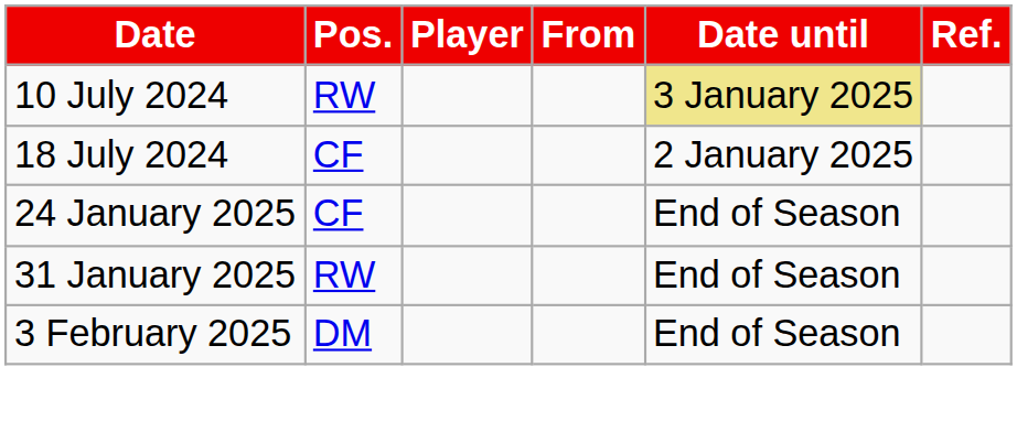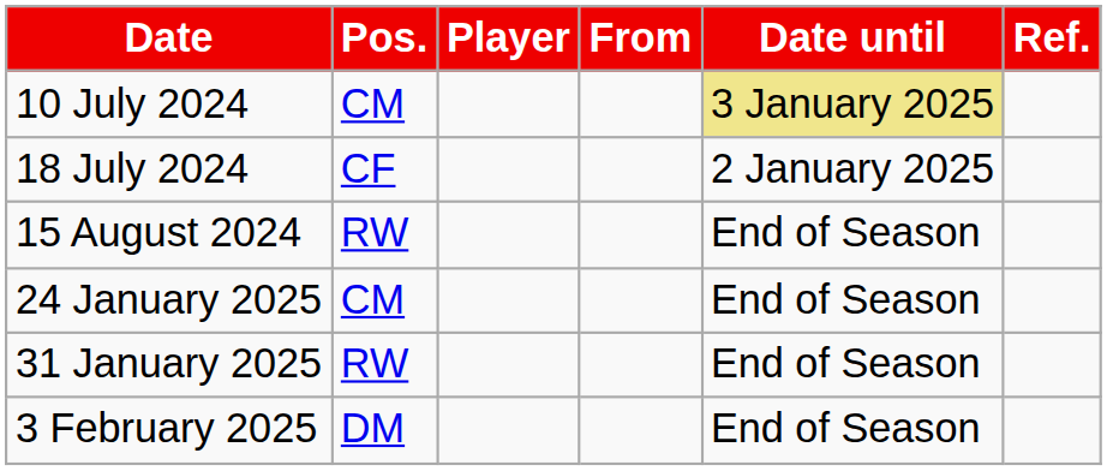10 July 2024 | Pos.: RW -> CM
+ row: 15 August 2024 | RW | End of Season
24 January 2025 | Pos.: CF -> CM
